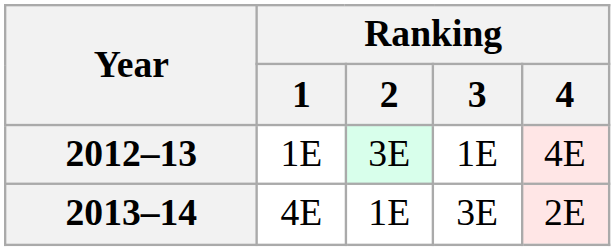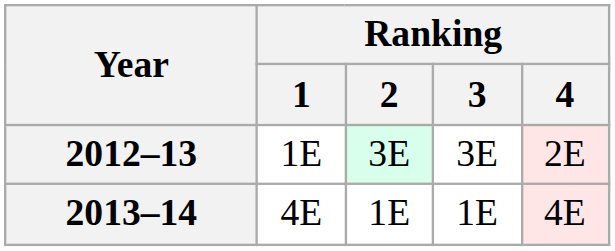2012–13 | Ranking / 3: 1E -> 3E
2012–13 | Ranking / 4: 4E -> 2E
2013–14 | Ranking / 3: 3E -> 1E
2013–14 | Ranking / 4: 2E -> 4E
